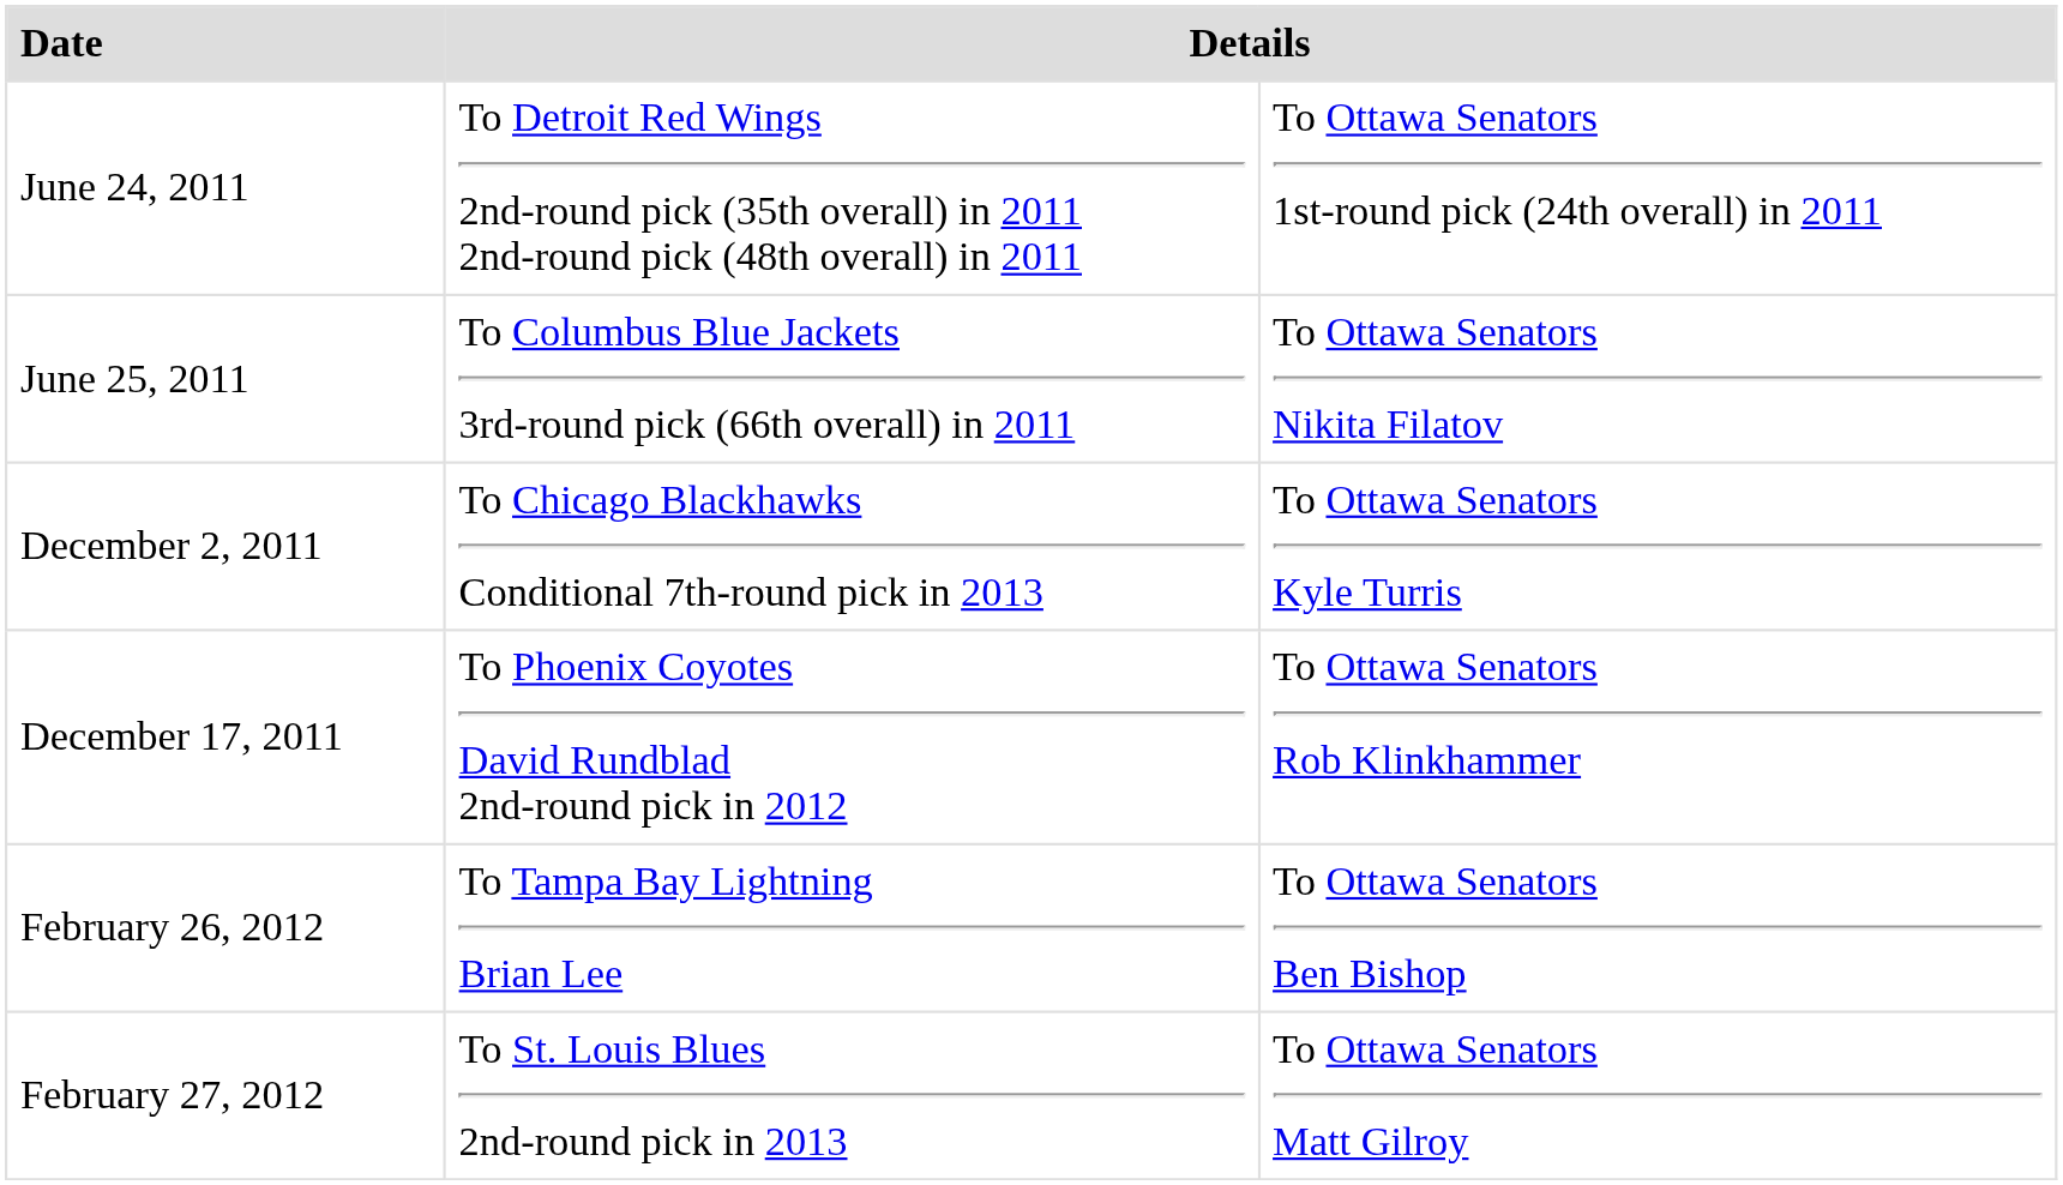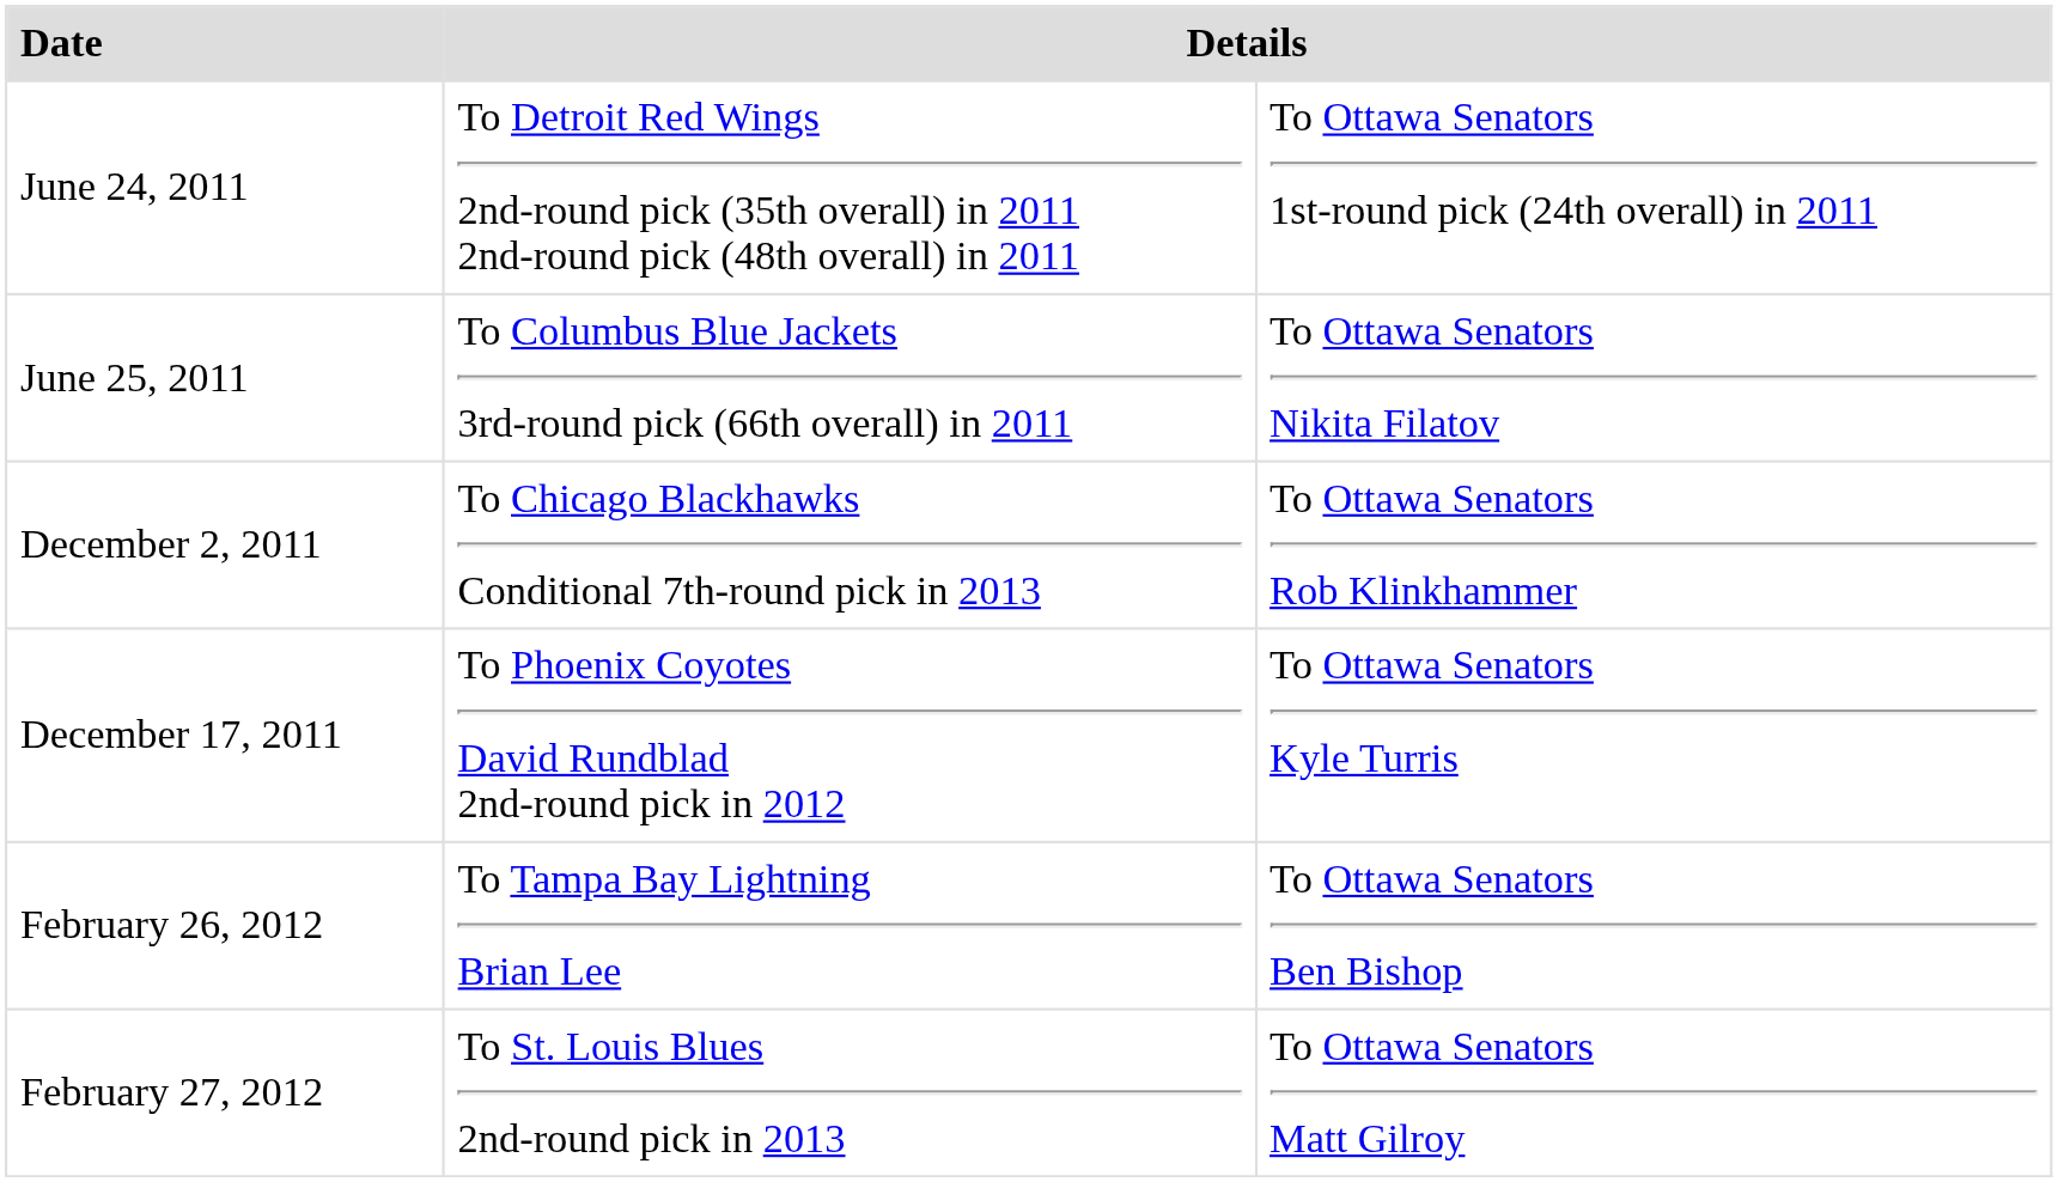December 2, 2011 | column 3: To Ottawa Senators Kyle Turris -> To Ottawa Senators Rob Klinkhammer
December 17, 2011 | column 3: To Ottawa Senators Rob Klinkhammer -> To Ottawa Senators Kyle Turris
